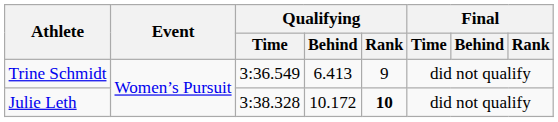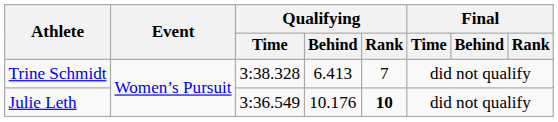Trine Schmidt | Qualifying / Time: 3:36.549 -> 3:38.328
Trine Schmidt | Qualifying / Rank: 9 -> 7
Julie Leth | Qualifying / Time: 3:38.328 -> 3:36.549
Julie Leth | Qualifying / Behind: 10.172 -> 10.176
